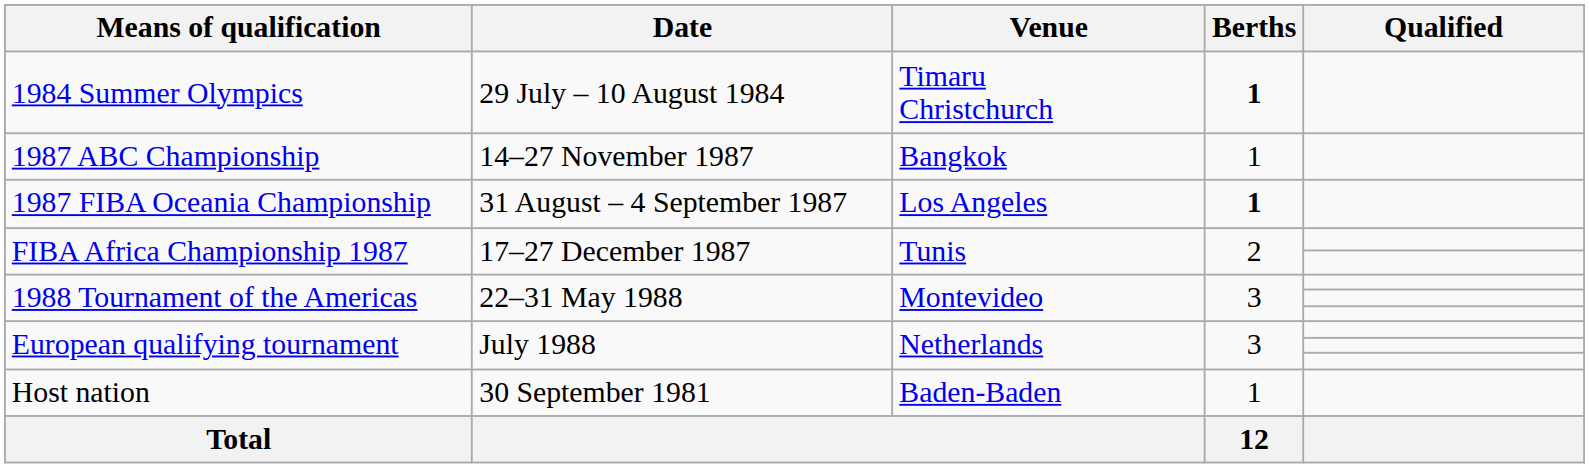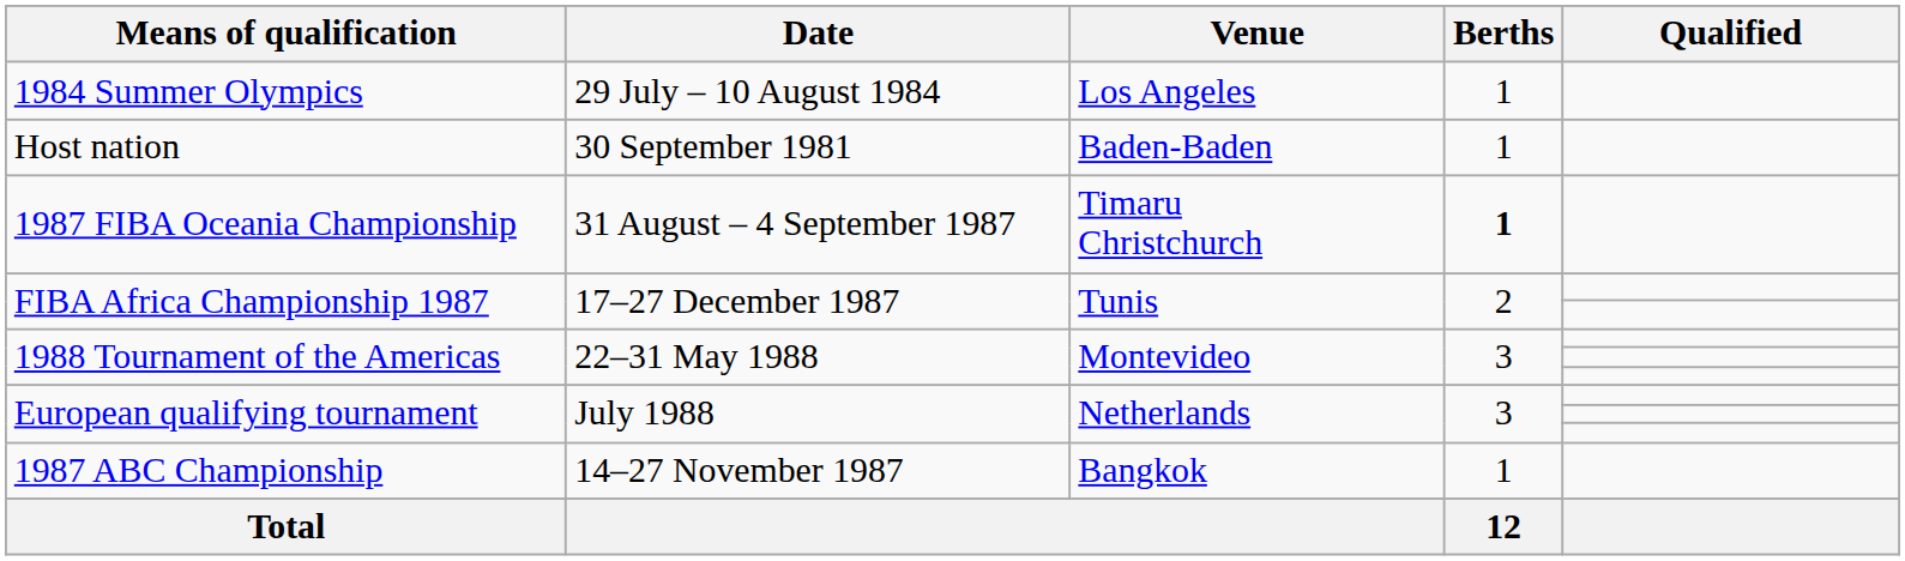1984 Summer Olympics | Venue: Timaru Christchurch -> Los Angeles
1984 Summer Olympics | Berths: bold -> normal
rows swapped: Host nation <-> 1987 ABC Championship
1987 FIBA Oceania Championship | Venue: Los Angeles -> Timaru Christchurch
